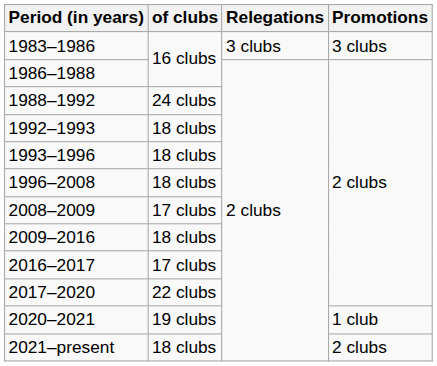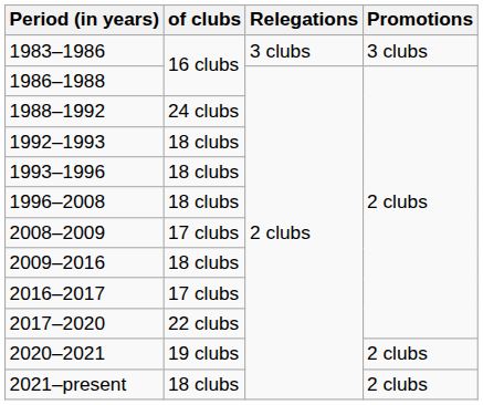2020–2021 | Promotions: 1 club -> 2 clubs
